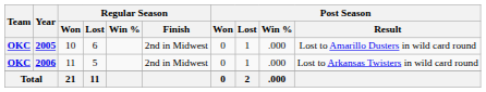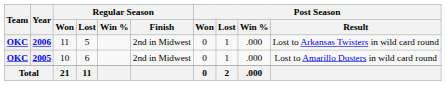rows swapped: 2005 <-> 2006
